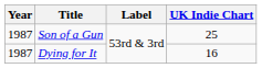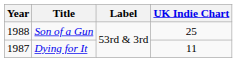Son of a Gun | Year: 1987 -> 1988
Dying for It | UK Indie Chart: 16 -> 11
